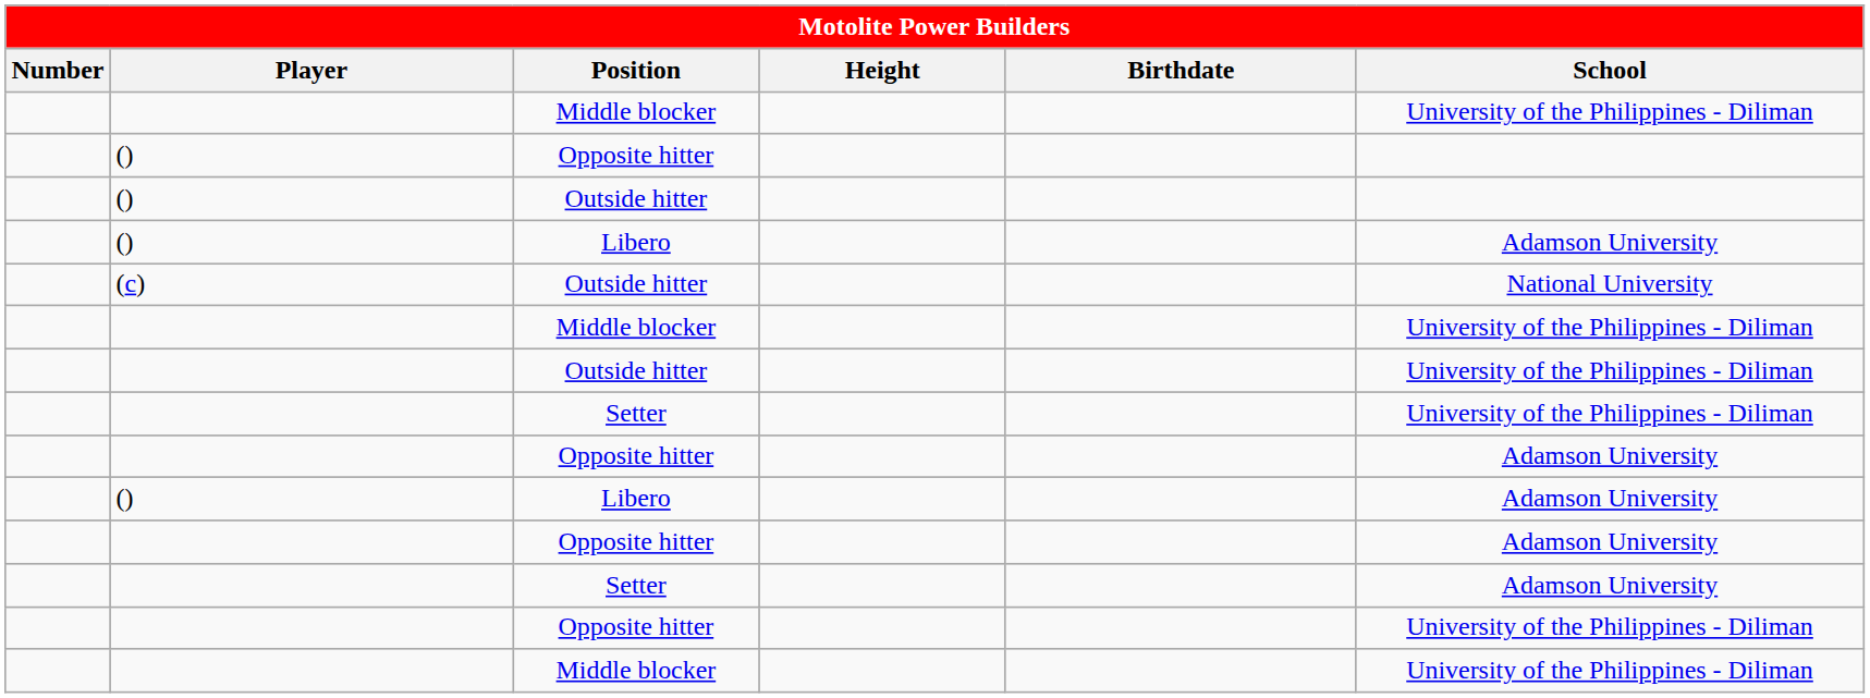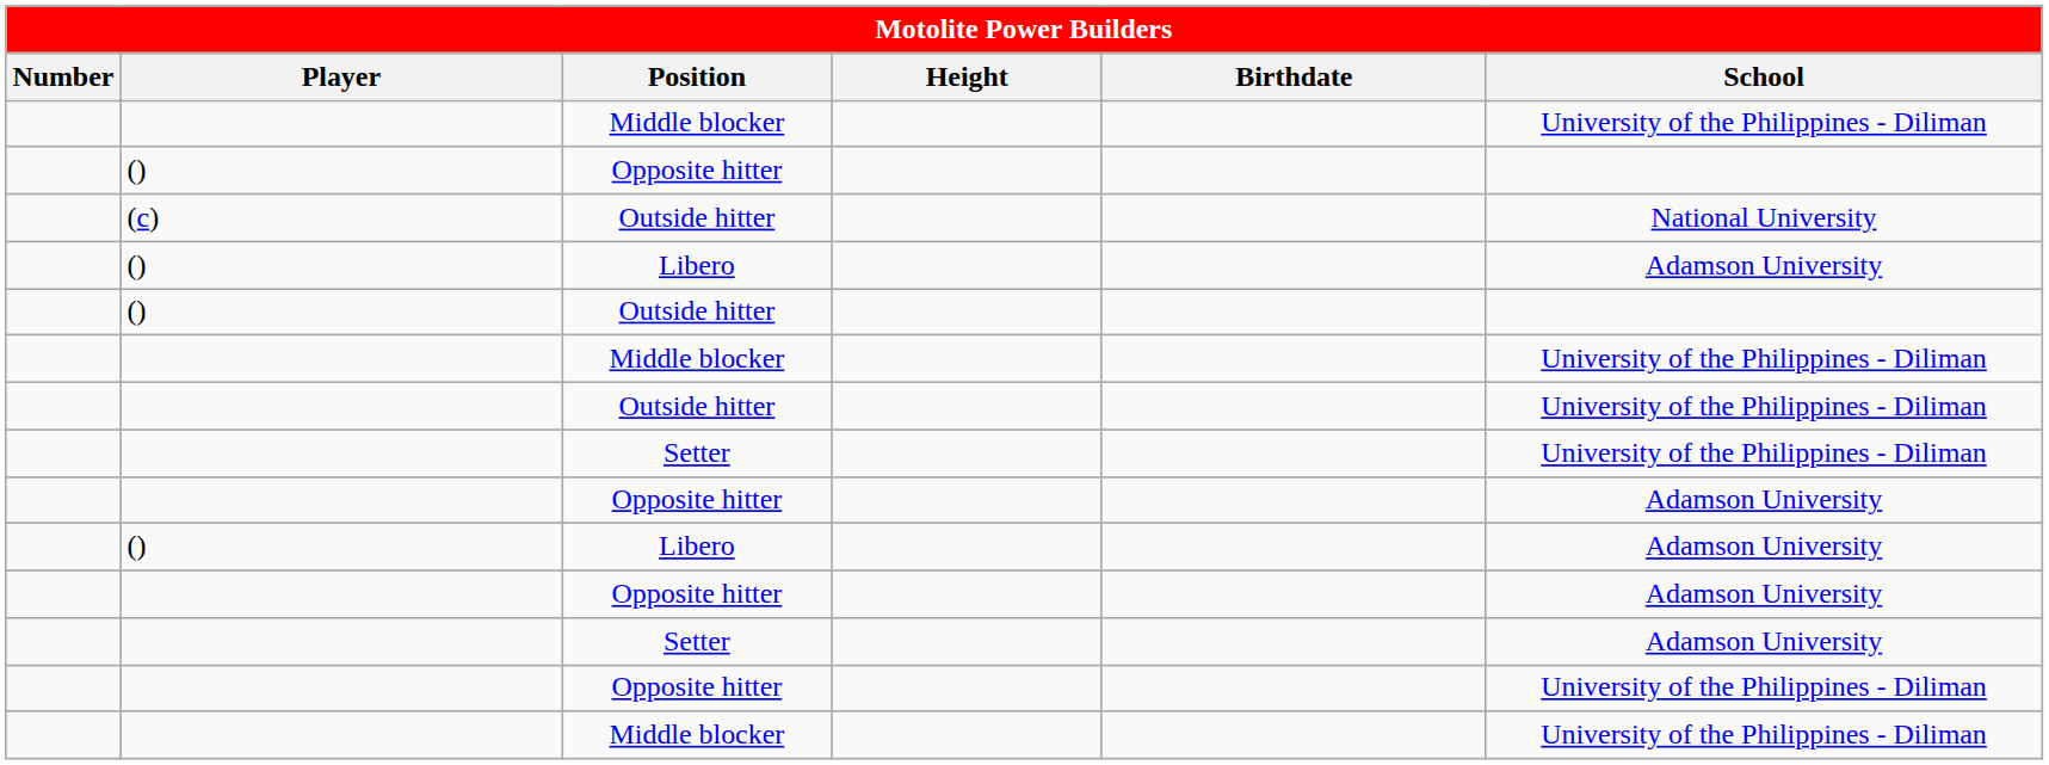rows swapped: () / Outside hitter <-> (c) / Outside hitter
